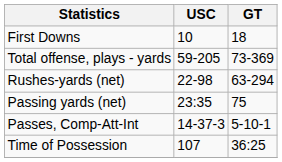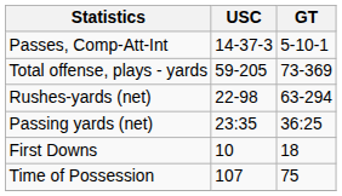rows swapped: First Downs <-> Passes, Comp-Att-Int
Passing yards (net) | GT: 75 -> 36:25
Time of Possession | GT: 36:25 -> 75
